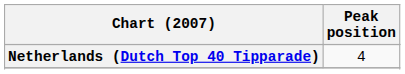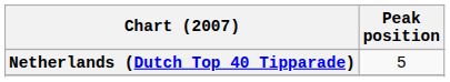Netherlands (Dutch Top 40 Tipparade) | Peak position: 4 -> 5
